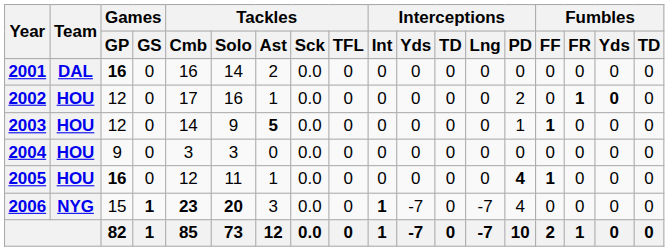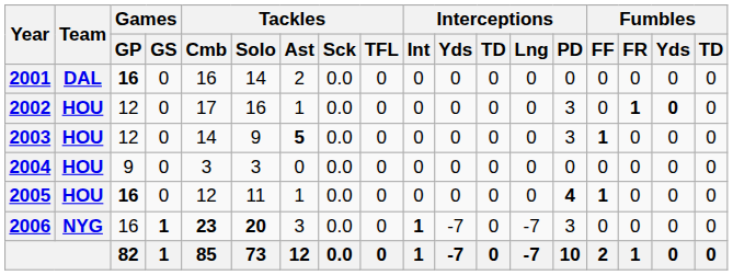2002 | Interceptions / PD: 2 -> 3
2003 | Interceptions / PD: 1 -> 3
2006 | Games / GP: 15 -> 16
2006 | Interceptions / PD: 4 -> 3
